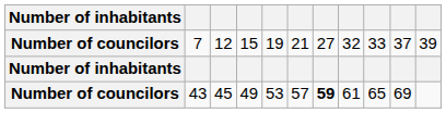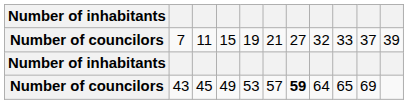7 | column 3: 12 -> 11
43 | column 8: 61 -> 64
